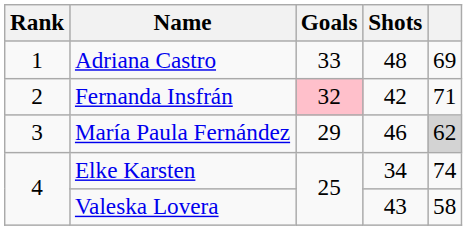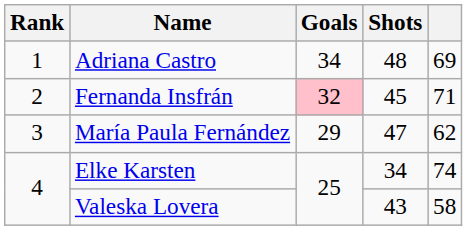Adriana Castro | Goals: 33 -> 34
Fernanda Insfrán | Shots: 42 -> 45
María Paula Fernández | Shots: 46 -> 47
María Paula Fernández | column 5: lightgrey background -> no background
